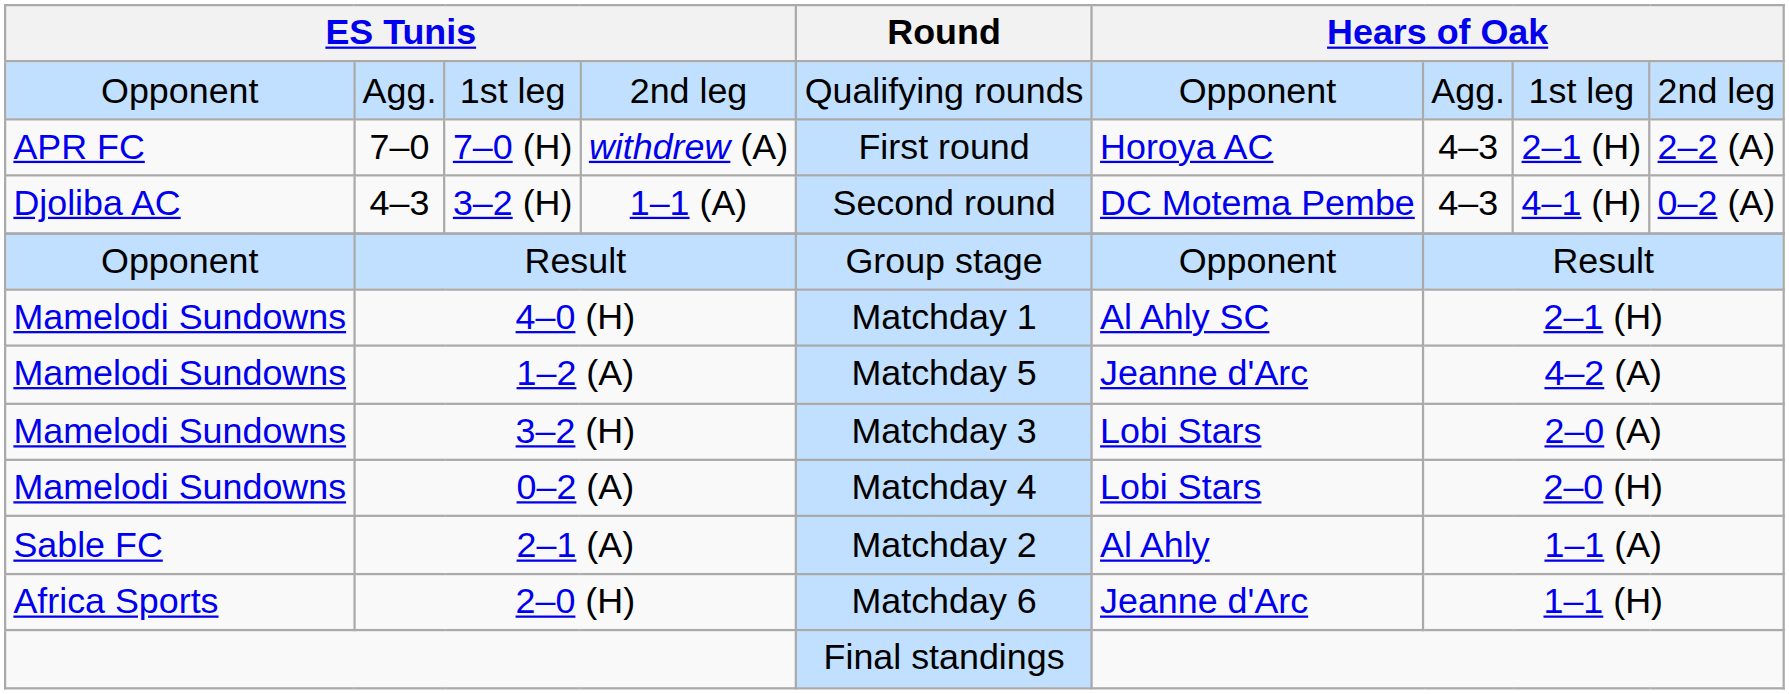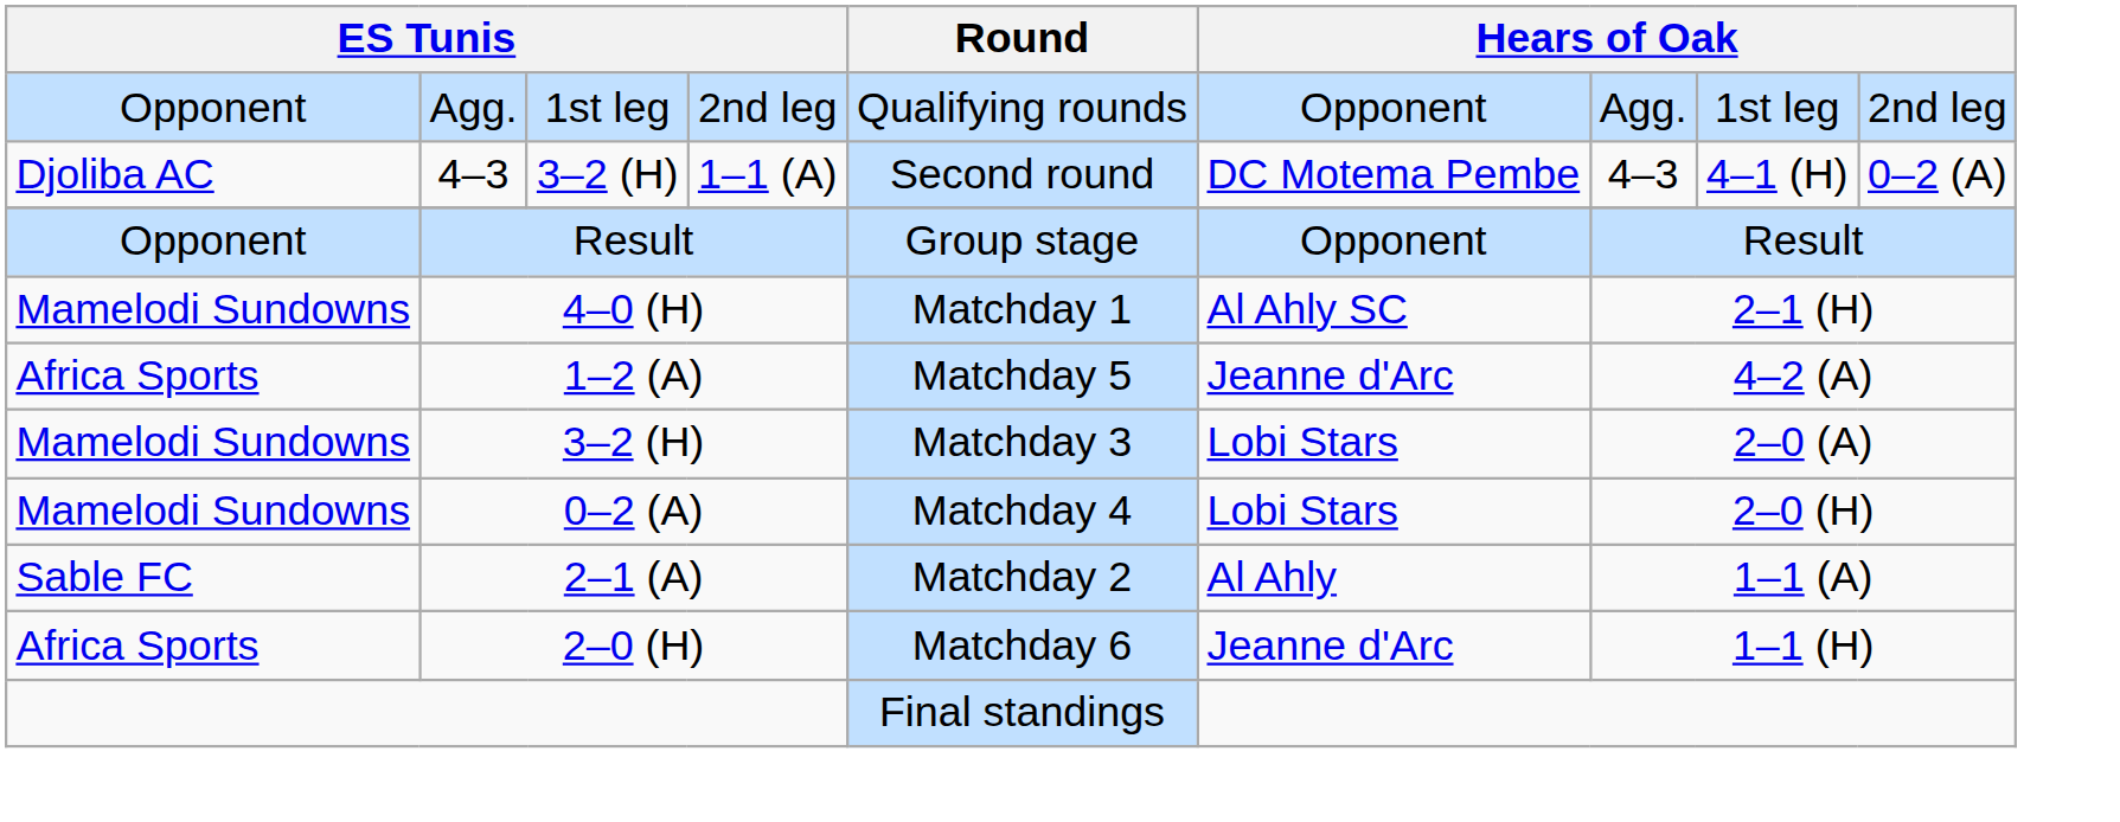- row: APR FC | 7–0 | 7–0 (H) | withdrew (A) | First round | Horoya AC | 4–3 | 2–1 (H) | 2–2 (A)
1–2 (A) | column 1: Mamelodi Sundowns -> Africa Sports
